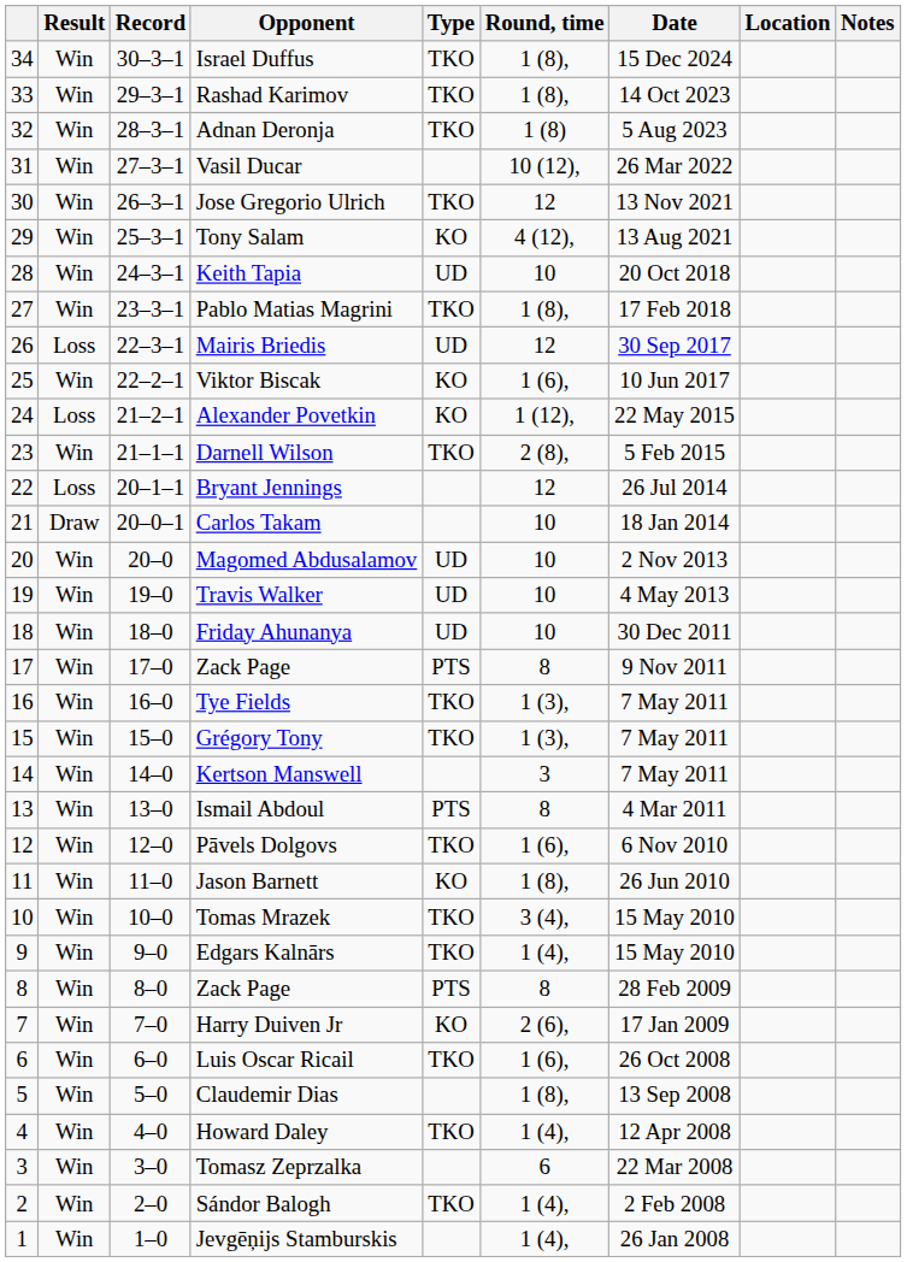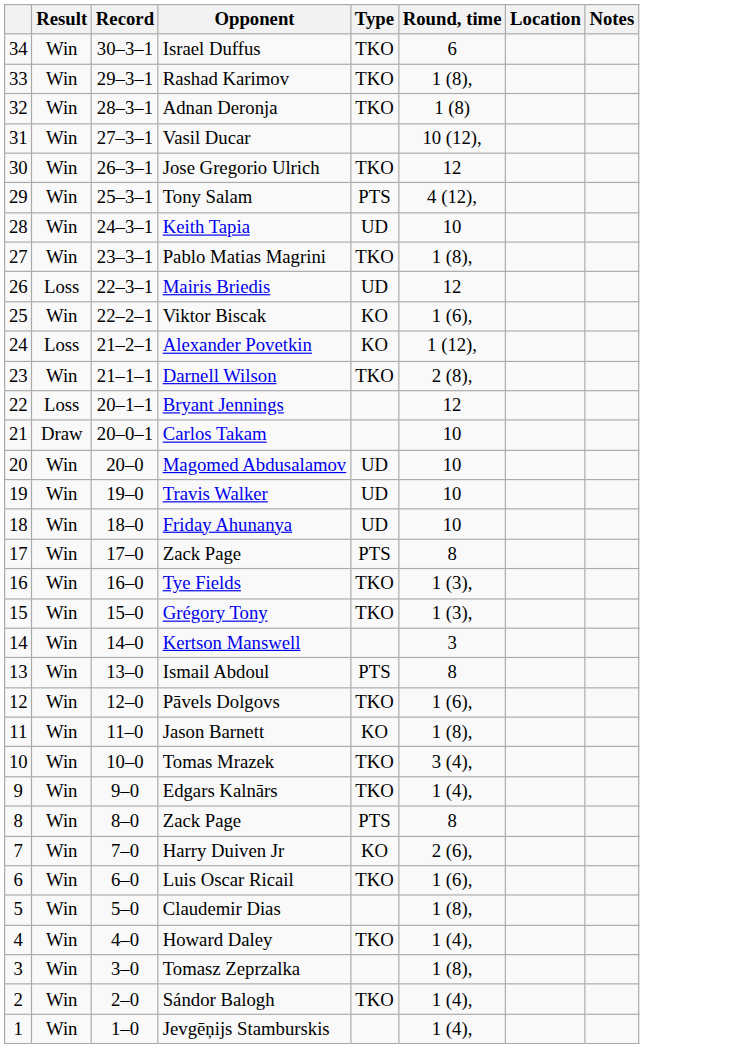- column: Date | 15 Dec 2024 | 14 Oct 2023 | 5 Aug 2023 | 26 Mar 2022 | 13 Nov 2021 | 13 Aug 2021 | 20 Oct 2018 | 17 Feb 2018 | 30 Sep 2017 | 10 Jun 2017 | 22 May 2015 | 5 Feb 2015 | 26 Jul 2014 | 18 Jan 2014 | 2 Nov 2013 | 4 May 2013 | 30 Dec 2011 | 9 Nov 2011 | 7 May 2011 | 7 May 2011 | 7 May 2011 | 4 Mar 2011 | 6 Nov 2010 | 26 Jun 2010 | 15 May 2010 | 15 May 2010 | 28 Feb 2009 | 17 Jan 2009 | 26 Oct 2008 | 13 Sep 2008 | 12 Apr 2008 | 22 Mar 2008 | 2 Feb 2008 | 26 Jan 2008
Israel Duffus | Round, time: 1 (8), -> 6
Tony Salam | Type: KO -> PTS
Tomasz Zeprzalka | Round, time: 6 -> 1 (8),
